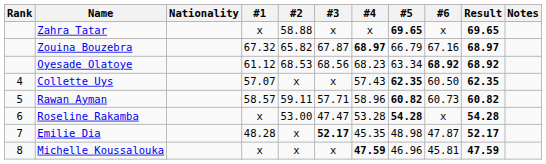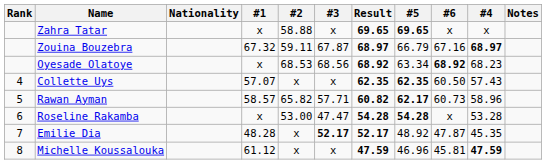columns swapped: #4 <-> Result
Zouina Bouzebra | #2: 65.82 -> 59.11
Oyesade Olatoye | #1: 61.12 -> x
Rawan Ayman | #2: 59.11 -> 65.82
Rawan Ayman | #5: 60.82 -> 62.17
Emilie Dia | #5: 48.98 -> 48.92
Michelle Koussalouka | #1: x -> 61.12
